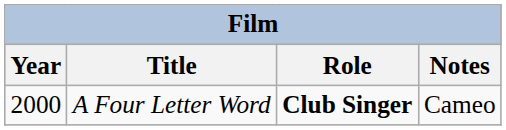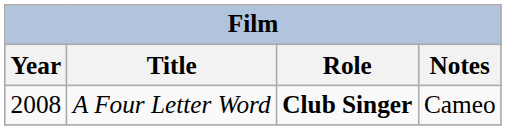A Four Letter Word | Year: 2000 -> 2008
